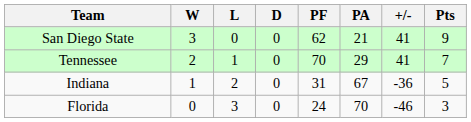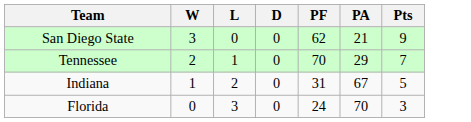- column: +/- | 41 | 41 | -36 | -46
